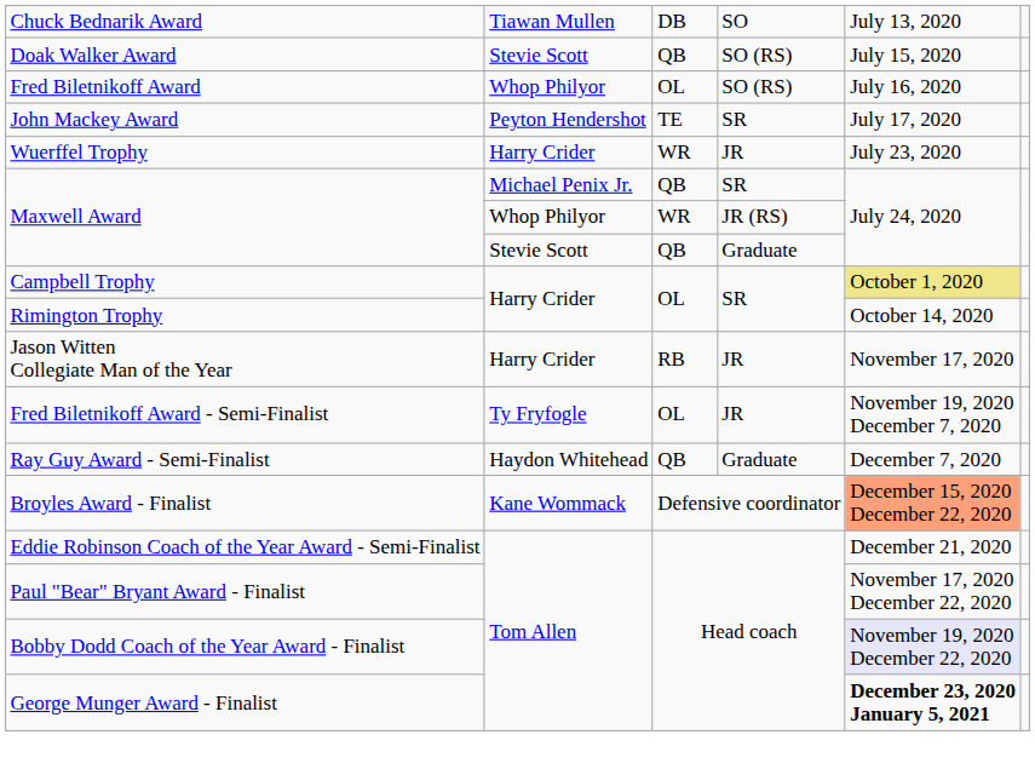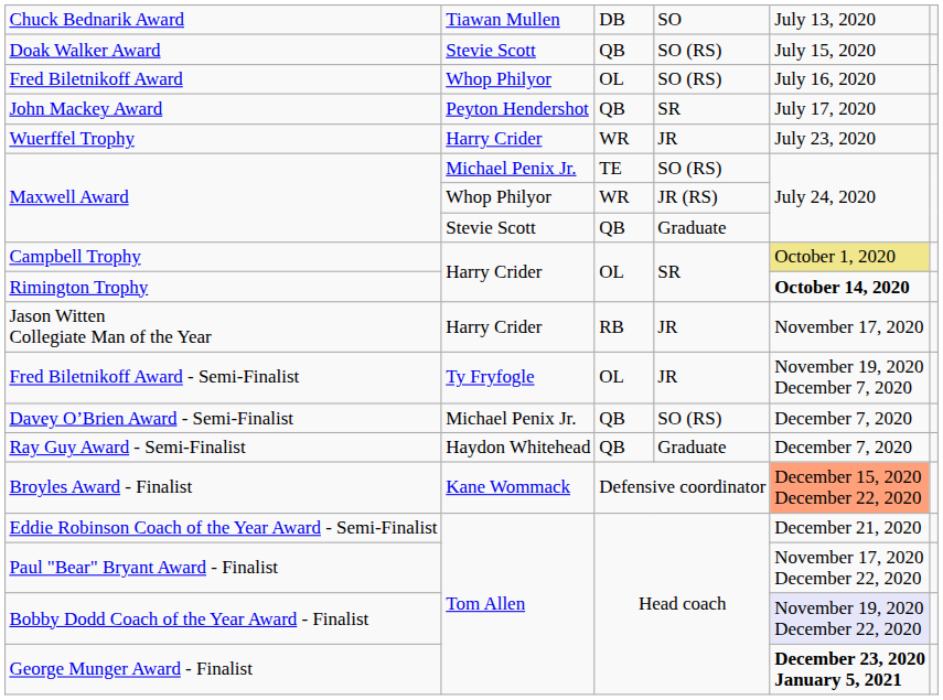John Mackey Award | column 3: TE -> QB
Maxwell Award / Michael Penix Jr. | column 3: QB -> TE
Maxwell Award / Michael Penix Jr. | column 4: SR -> SO (RS)
Rimington Trophy | column 5: normal -> bold
+ row: Davey O’Brien Award - Semi-Finalist | Michael Penix Jr. | QB | SO (RS) | December 7, 2020
